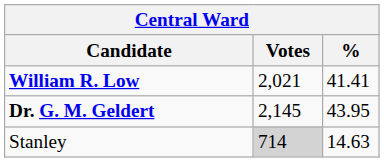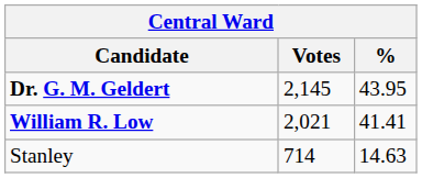rows swapped: Dr. G. M. Geldert <-> William R. Low
Stanley | Votes: lightgrey background -> no background
